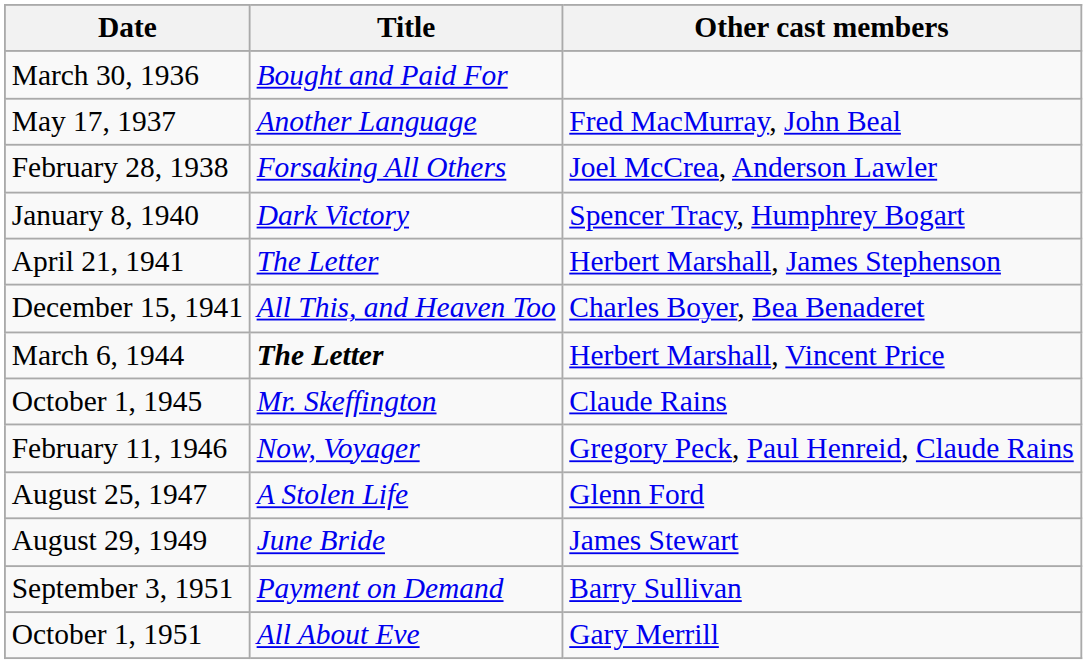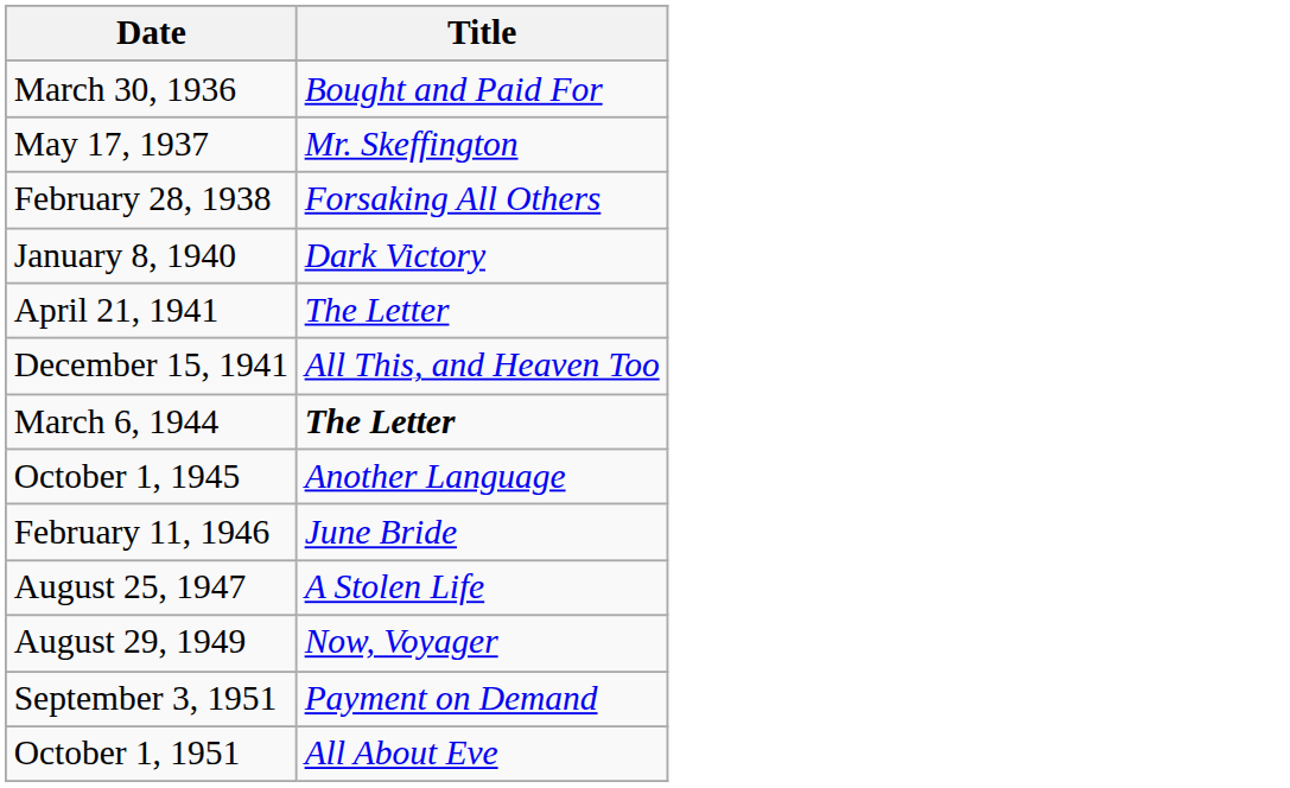- column: Other cast members | Fred MacMurray, John Beal | Joel McCrea, Anderson Lawler | Spencer Tracy, Humphrey Bogart | Herbert Marshall, James Stephenson | Charles Boyer, Bea Benaderet | Herbert Marshall, Vincent Price | Claude Rains | Gregory Peck, Paul Henreid, Claude Rains | Glenn Ford | James Stewart | Barry Sullivan | Gary Merrill
May 17, 1937 | Title: Another Language -> Mr. Skeffington
October 1, 1945 | Title: Mr. Skeffington -> Another Language
February 11, 1946 | Title: Now, Voyager -> June Bride
August 29, 1949 | Title: June Bride -> Now, Voyager
